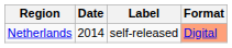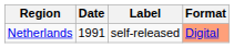Netherlands | Date: 2014 -> 1991
